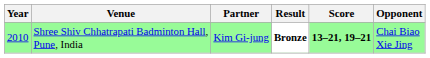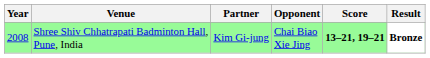columns swapped: Opponent <-> Result
Shree Shiv Chhatrapati Badminton Hall, Pune, India | Year: 2010 -> 2008
